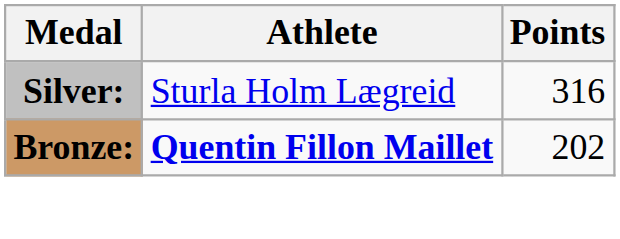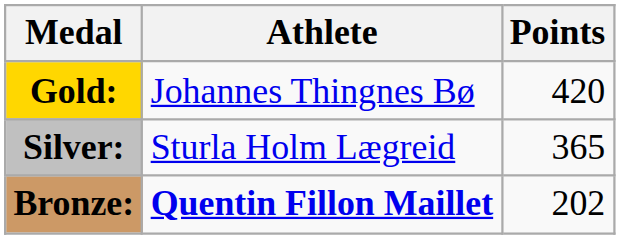+ row: Gold: | Johannes Thingnes Bø | 420
Silver: | Points: 316 -> 365
